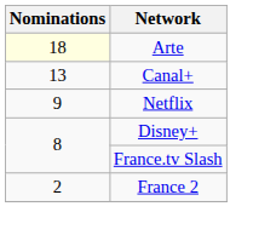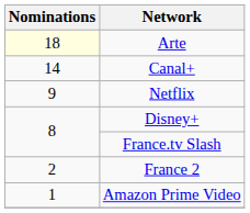Canal+ | Nominations: 13 -> 14
+ row: 1 | Amazon Prime Video
